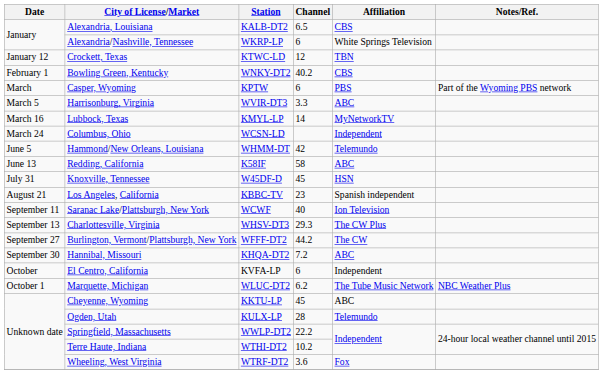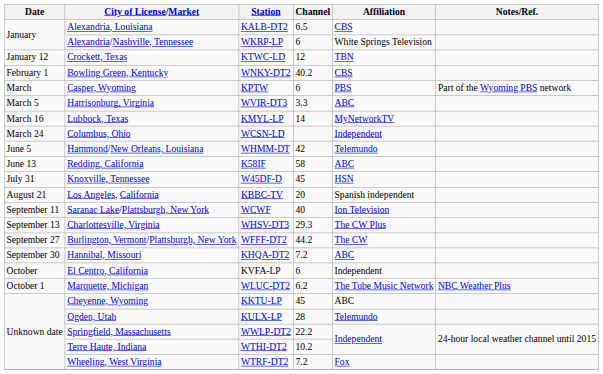Los Angeles, California | Channel: 23 -> 20
Wheeling, West Virginia | Channel: 3.6 -> 7.2
